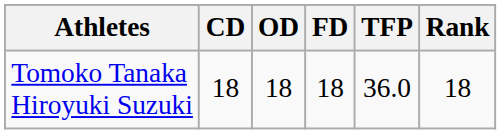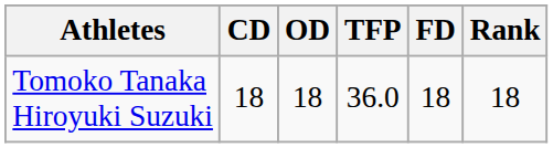columns swapped: FD <-> TFP
